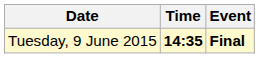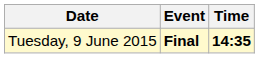columns swapped: Time <-> Event
